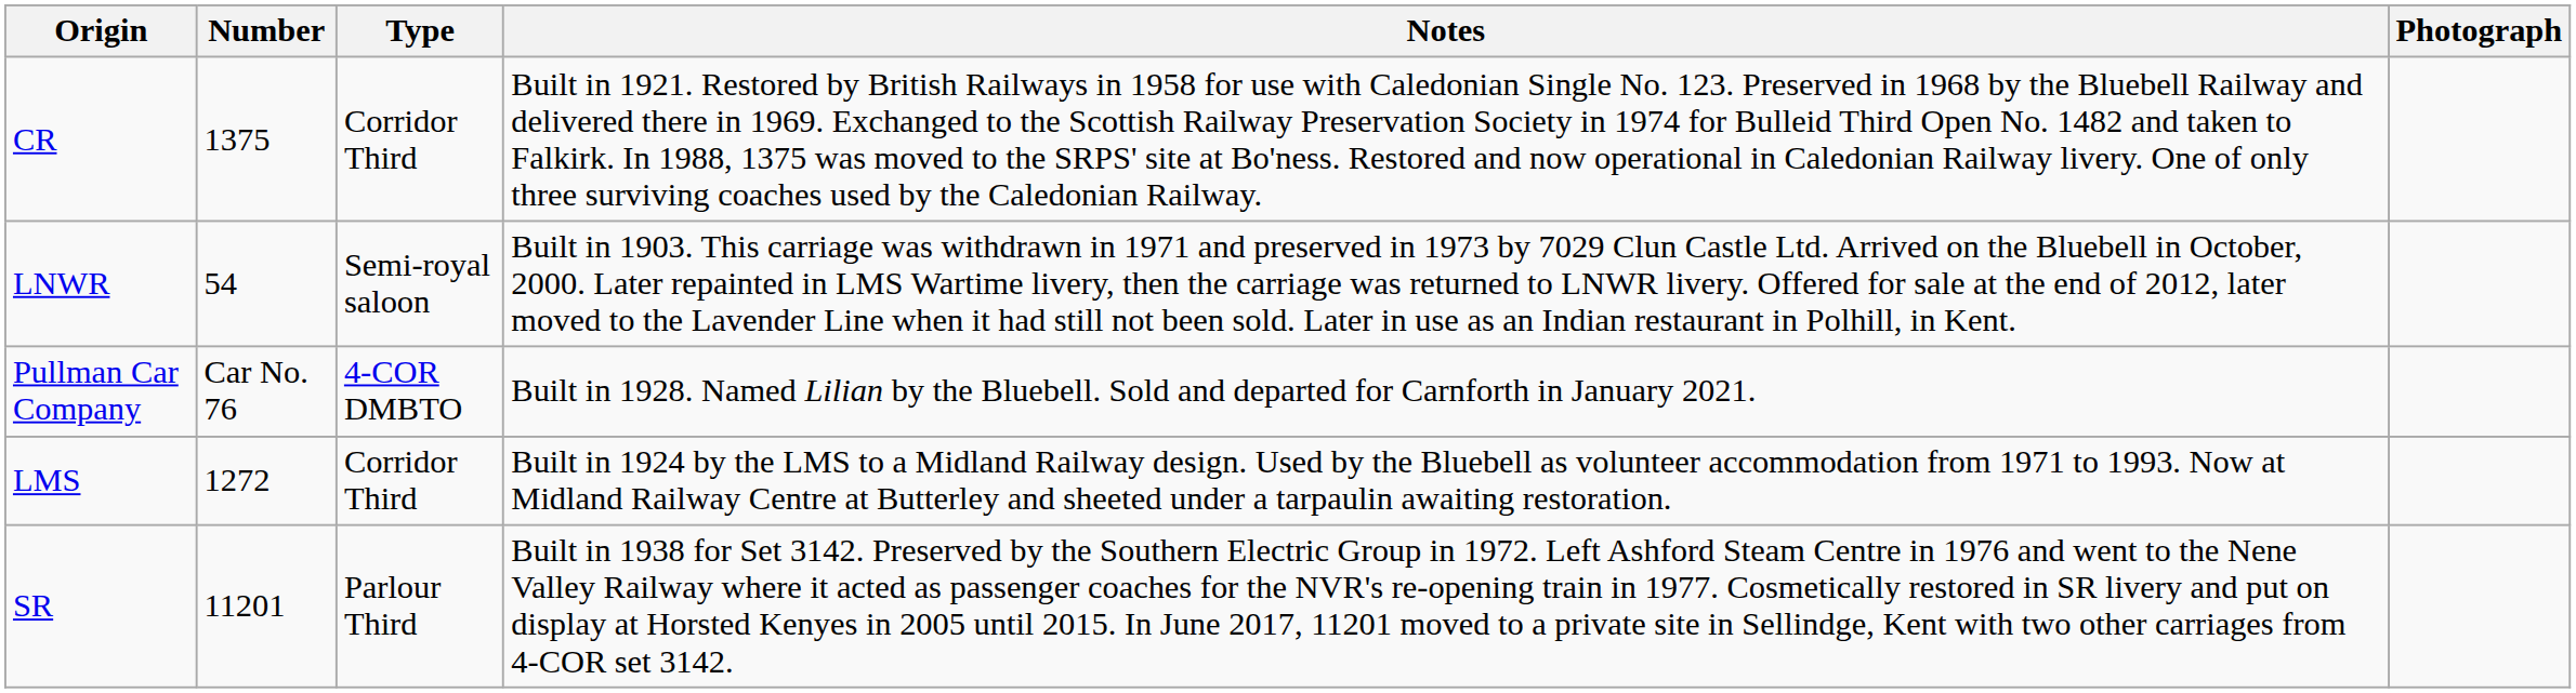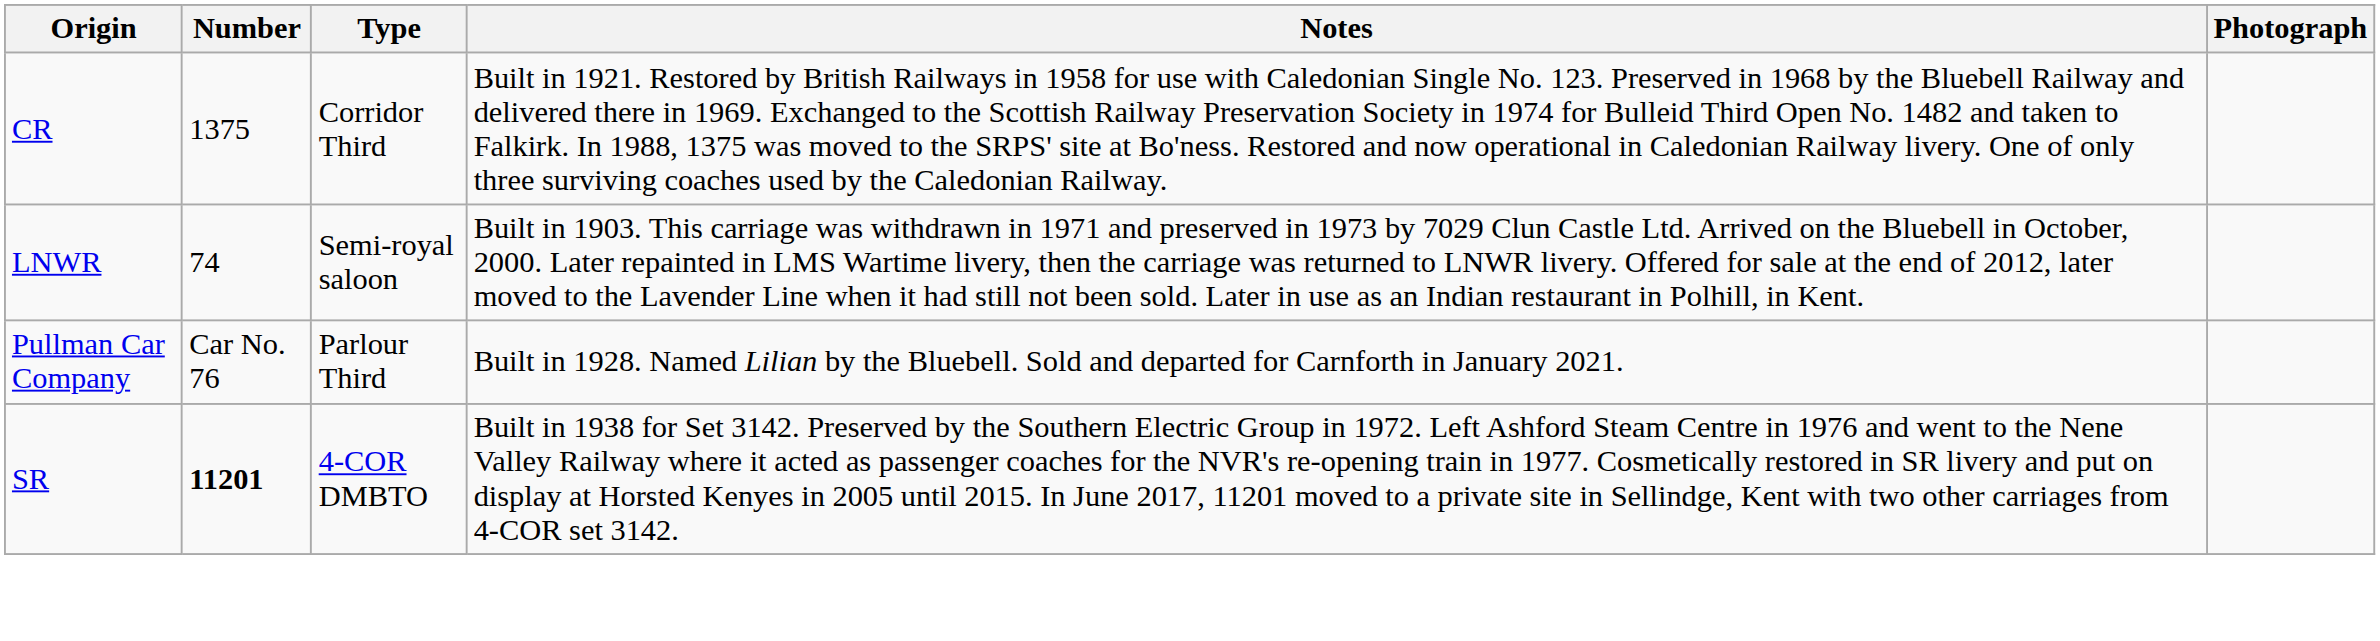LNWR | Number: 54 -> 74
Pullman Car Company | Type: 4-COR DMBTO -> Parlour Third
- row: LMS | 1272 | Corridor Third | Built in 1924 by the LMS to a Midland Railway design. Used by the Bluebell as volunteer accommodation from 1971 to 1993. Now at Midland Railway Centre at Butterley and sheeted under a tarpaulin awaiting restoration.
SR | Number: normal -> bold
SR | Type: Parlour Third -> 4-COR DMBTO
